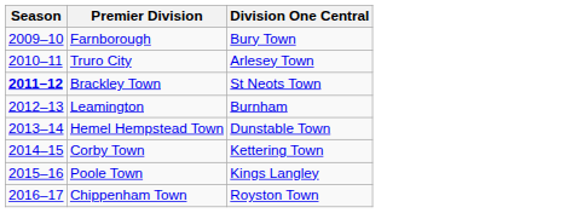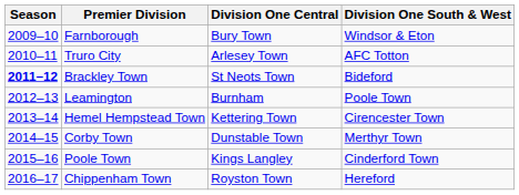+ column: Division One South & West | Windsor & Eton | AFC Totton | Bideford | Poole Town | Cirencester Town | Merthyr Town | Cinderford Town | Hereford
Hemel Hempstead Town | Division One Central: Dunstable Town -> Kettering Town
Corby Town | Division One Central: Kettering Town -> Dunstable Town
